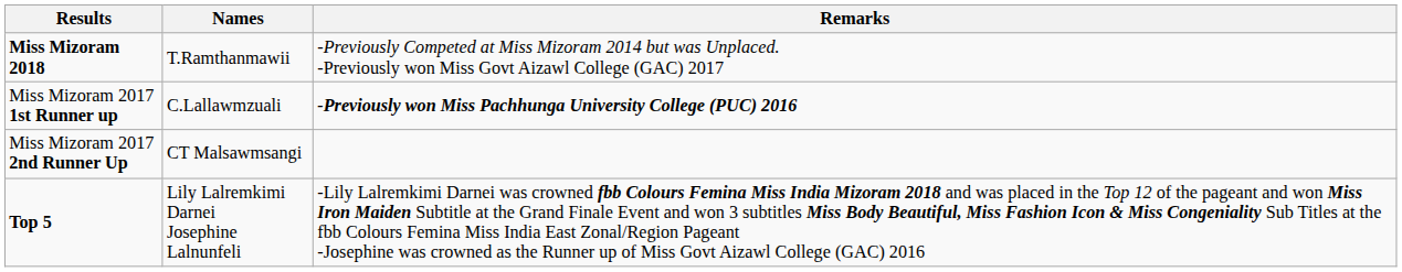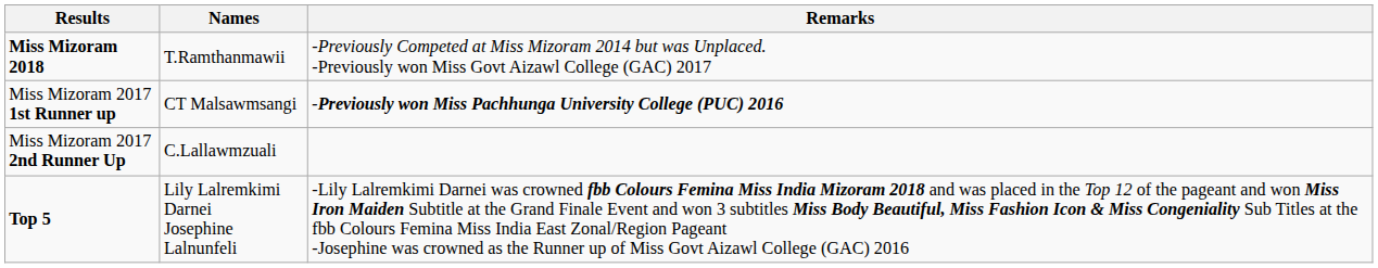Miss Mizoram 2017 1st Runner up | Names: C.Lallawmzuali -> CT Malsawmsangi
Miss Mizoram 2017 2nd Runner Up | Names: CT Malsawmsangi -> C.Lallawmzuali
